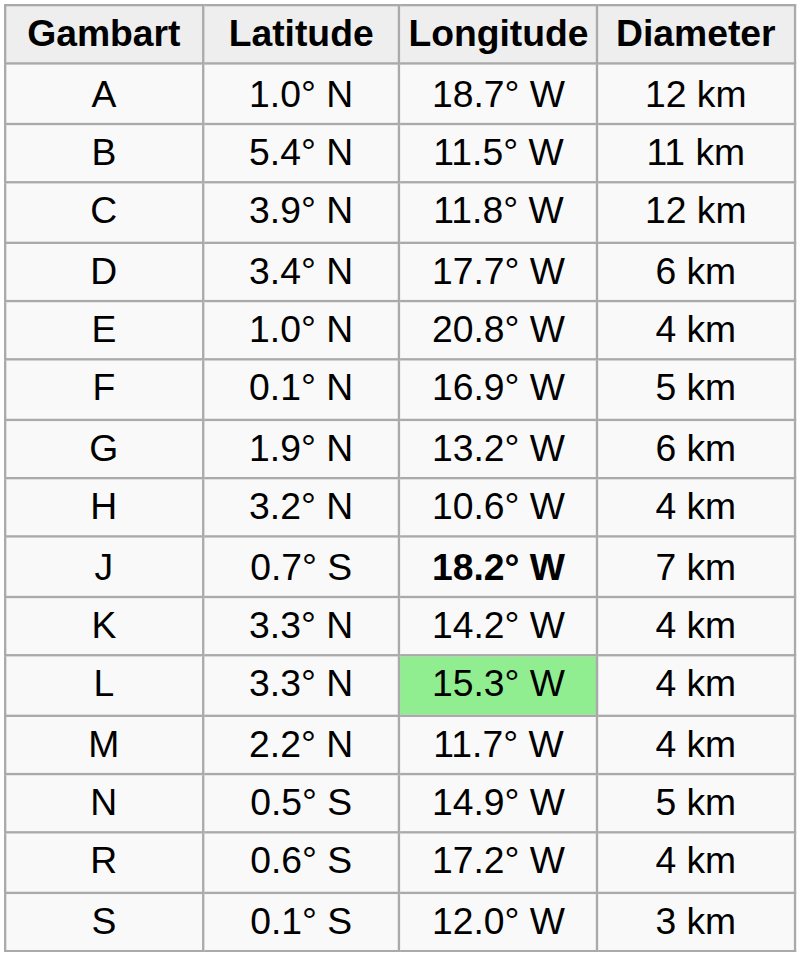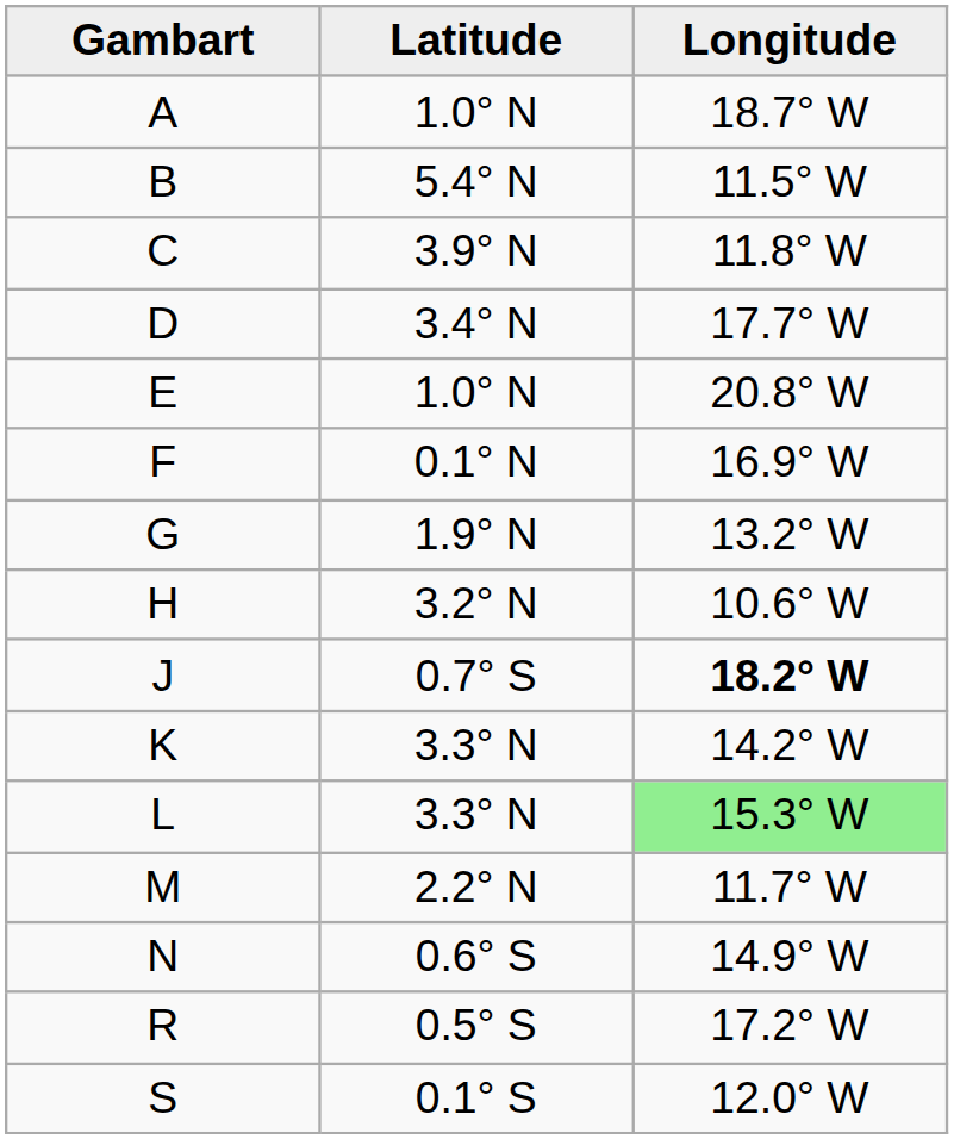- column: Diameter | 12 km | 11 km | 12 km | 6 km | 4 km | 5 km | 6 km | 4 km | 7 km | 4 km | 4 km | 4 km | 5 km | 4 km | 3 km
N | Latitude: 0.5° S -> 0.6° S
R | Latitude: 0.6° S -> 0.5° S
